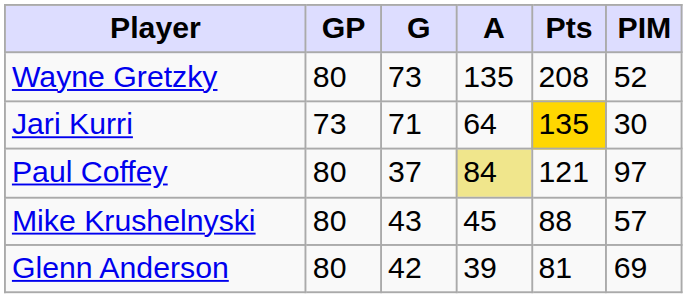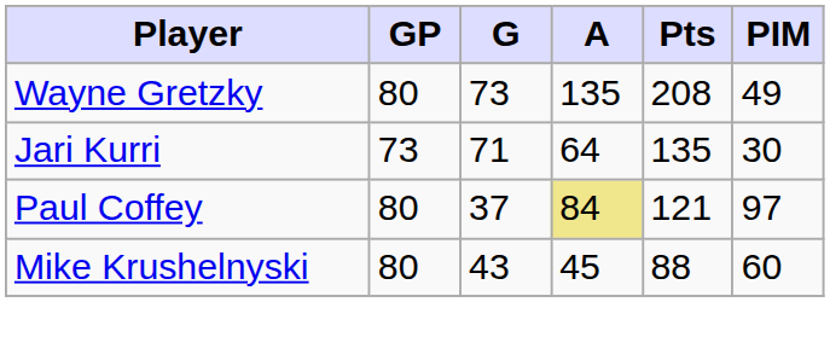Wayne Gretzky | PIM: 52 -> 49
Jari Kurri | Pts: gold background -> no background
Mike Krushelnyski | PIM: 57 -> 60
- row: Glenn Anderson | 80 | 42 | 39 | 81 | 69
